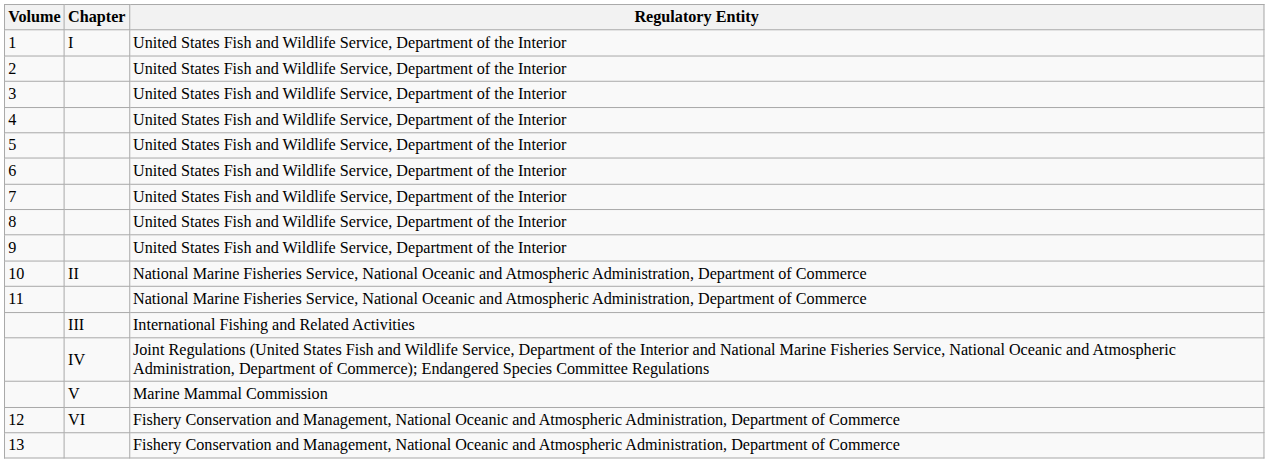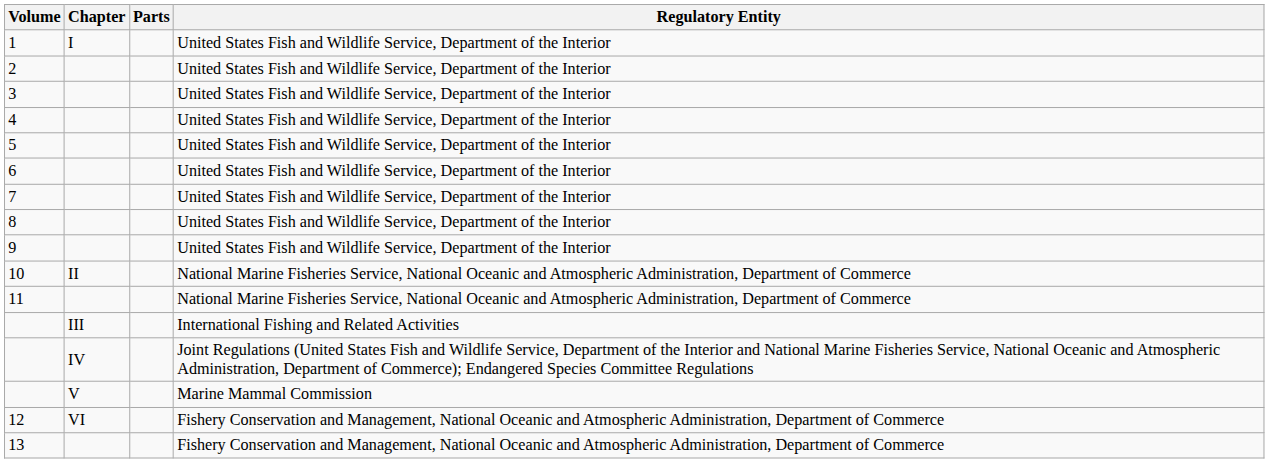+ column: Parts
